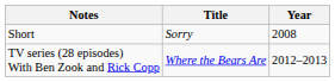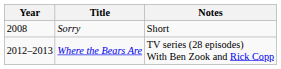columns swapped: Year <-> Notes
